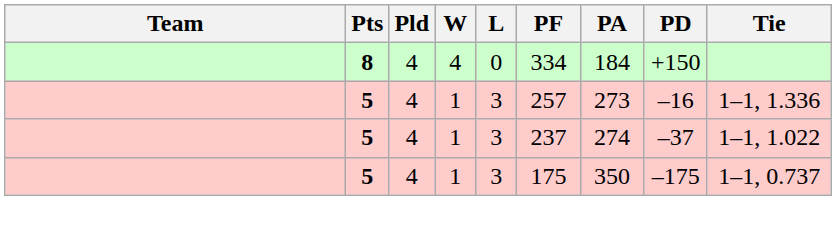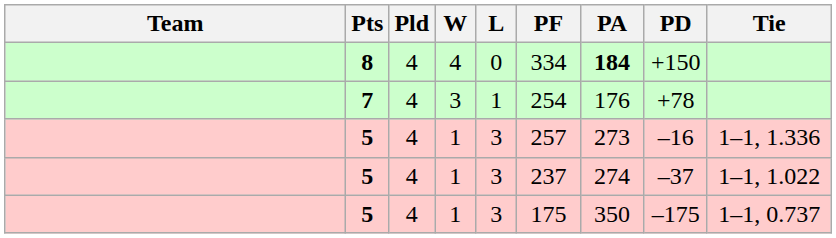8 | PA: normal -> bold
+ row: 7 | 4 | 3 | 1 | 254 | 176 | +78
